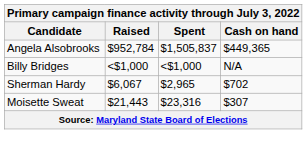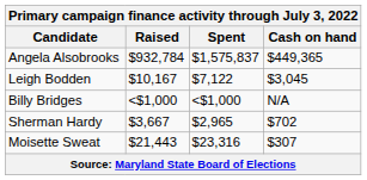Angela Alsobrooks | Raised: $952,784 -> $932,784
Angela Alsobrooks | Spent: $1,505,837 -> $1,575,837
+ row: Leigh Bodden | $10,167 | $7,122 | $3,045
Sherman Hardy | Raised: $6,067 -> $3,667
